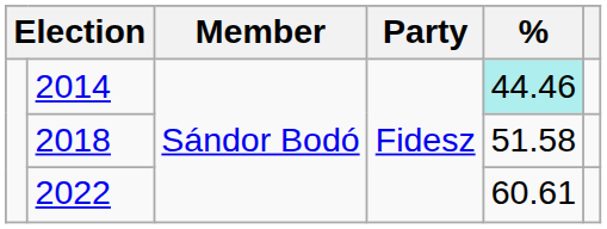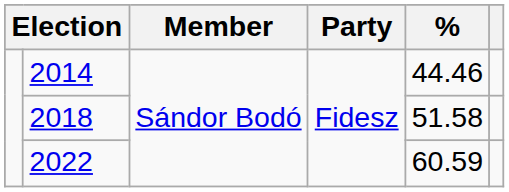2014 | %: paleturquoise background -> no background
2022 | %: 60.61 -> 60.59
